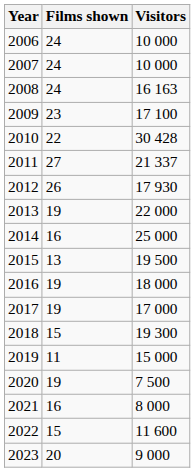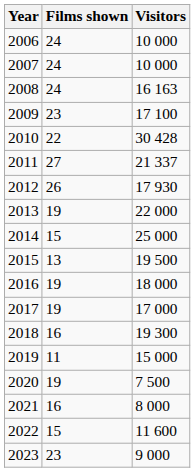2014 | Films shown: 16 -> 15
2018 | Films shown: 15 -> 16
2023 | Films shown: 20 -> 23
